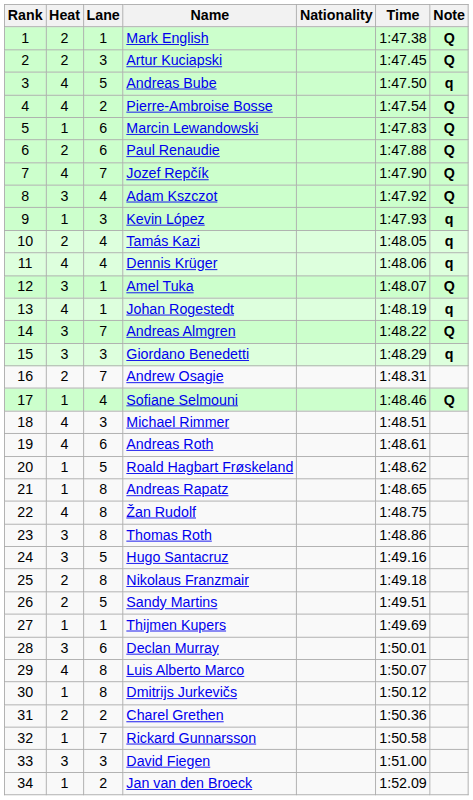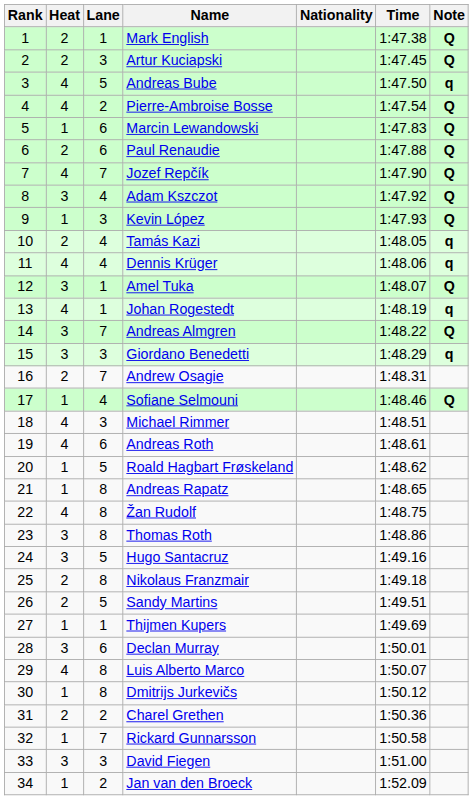Kevin López | Note: q -> Q
